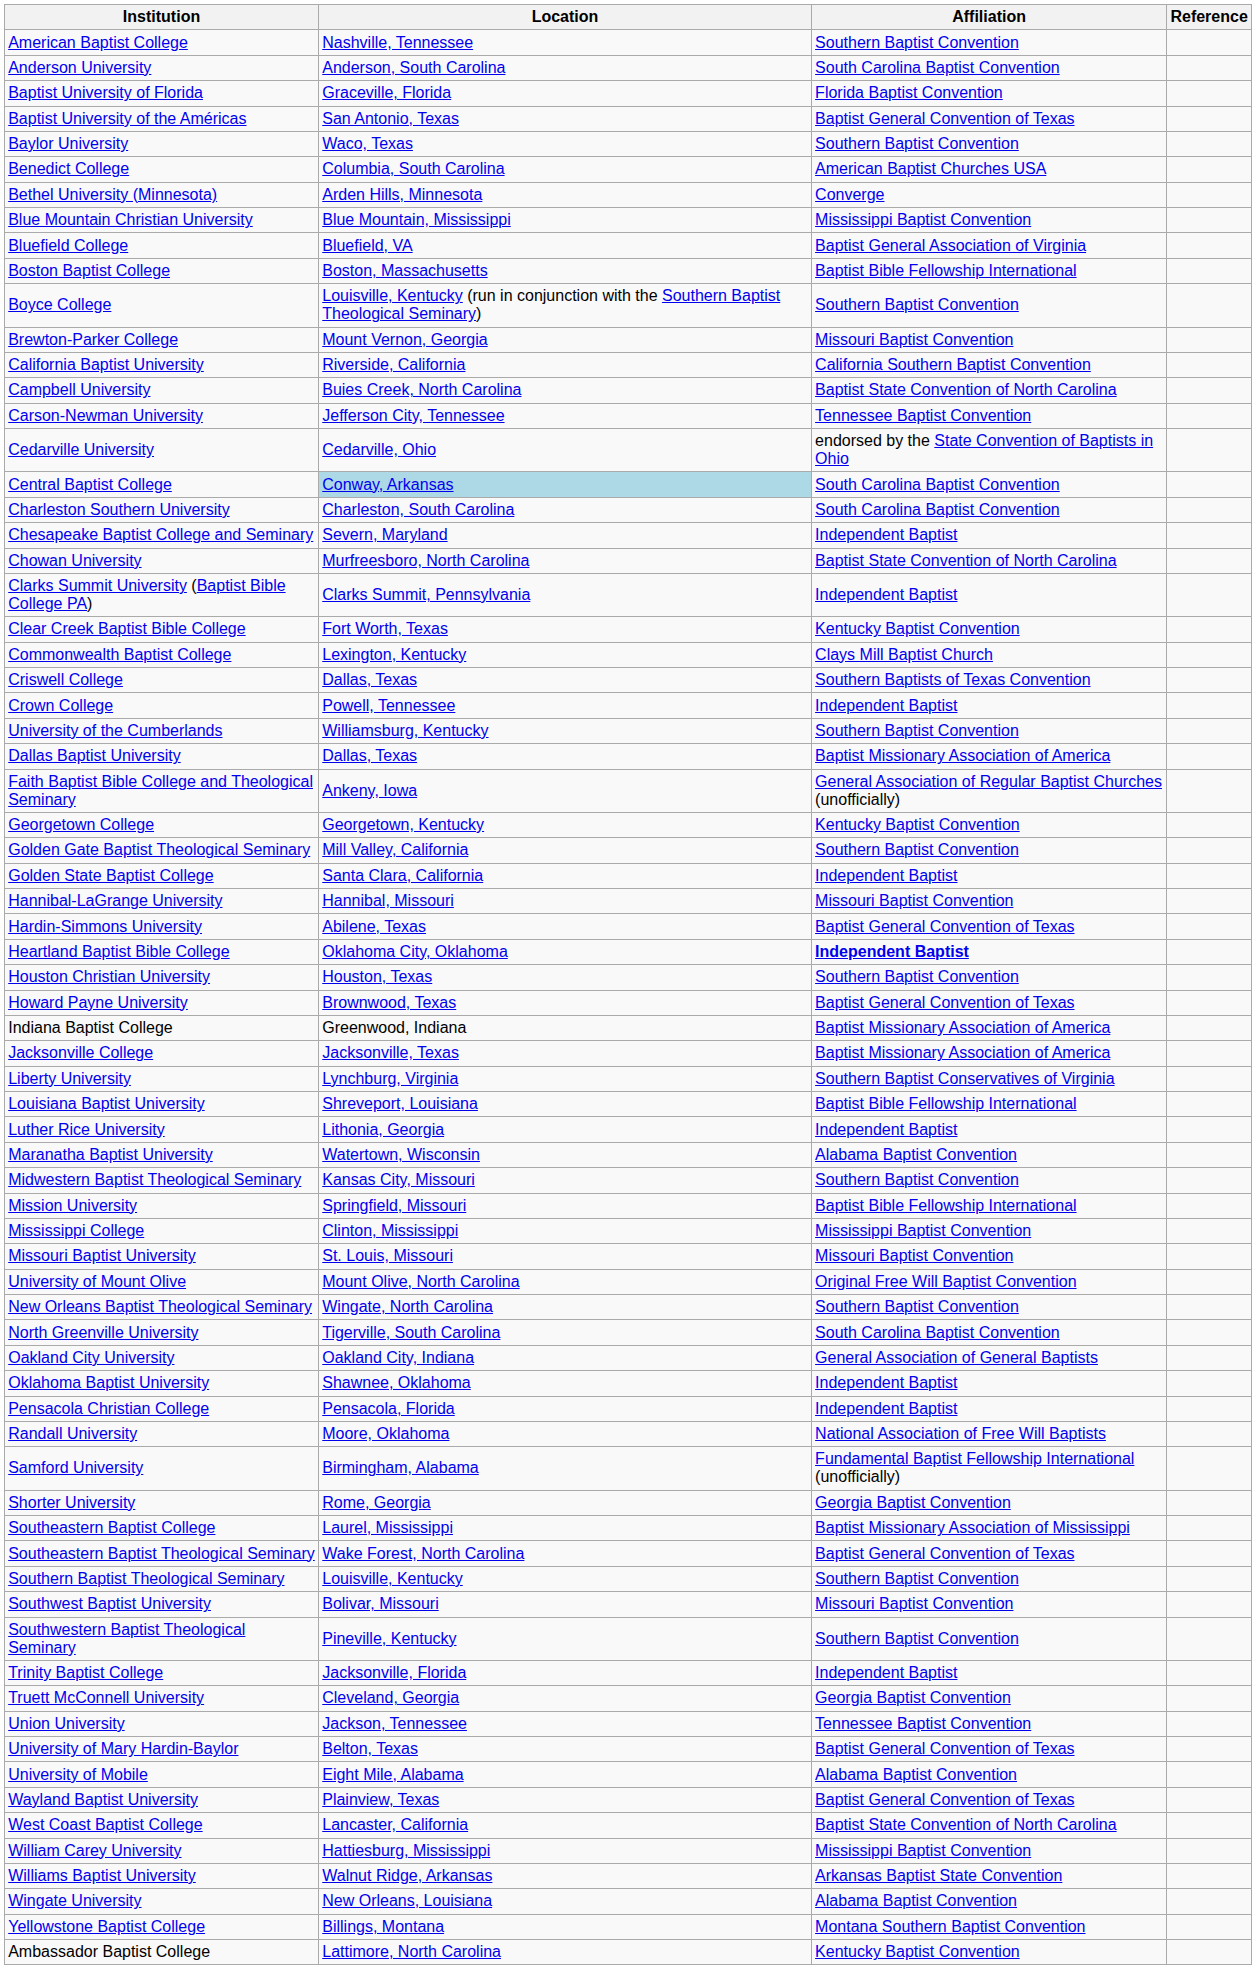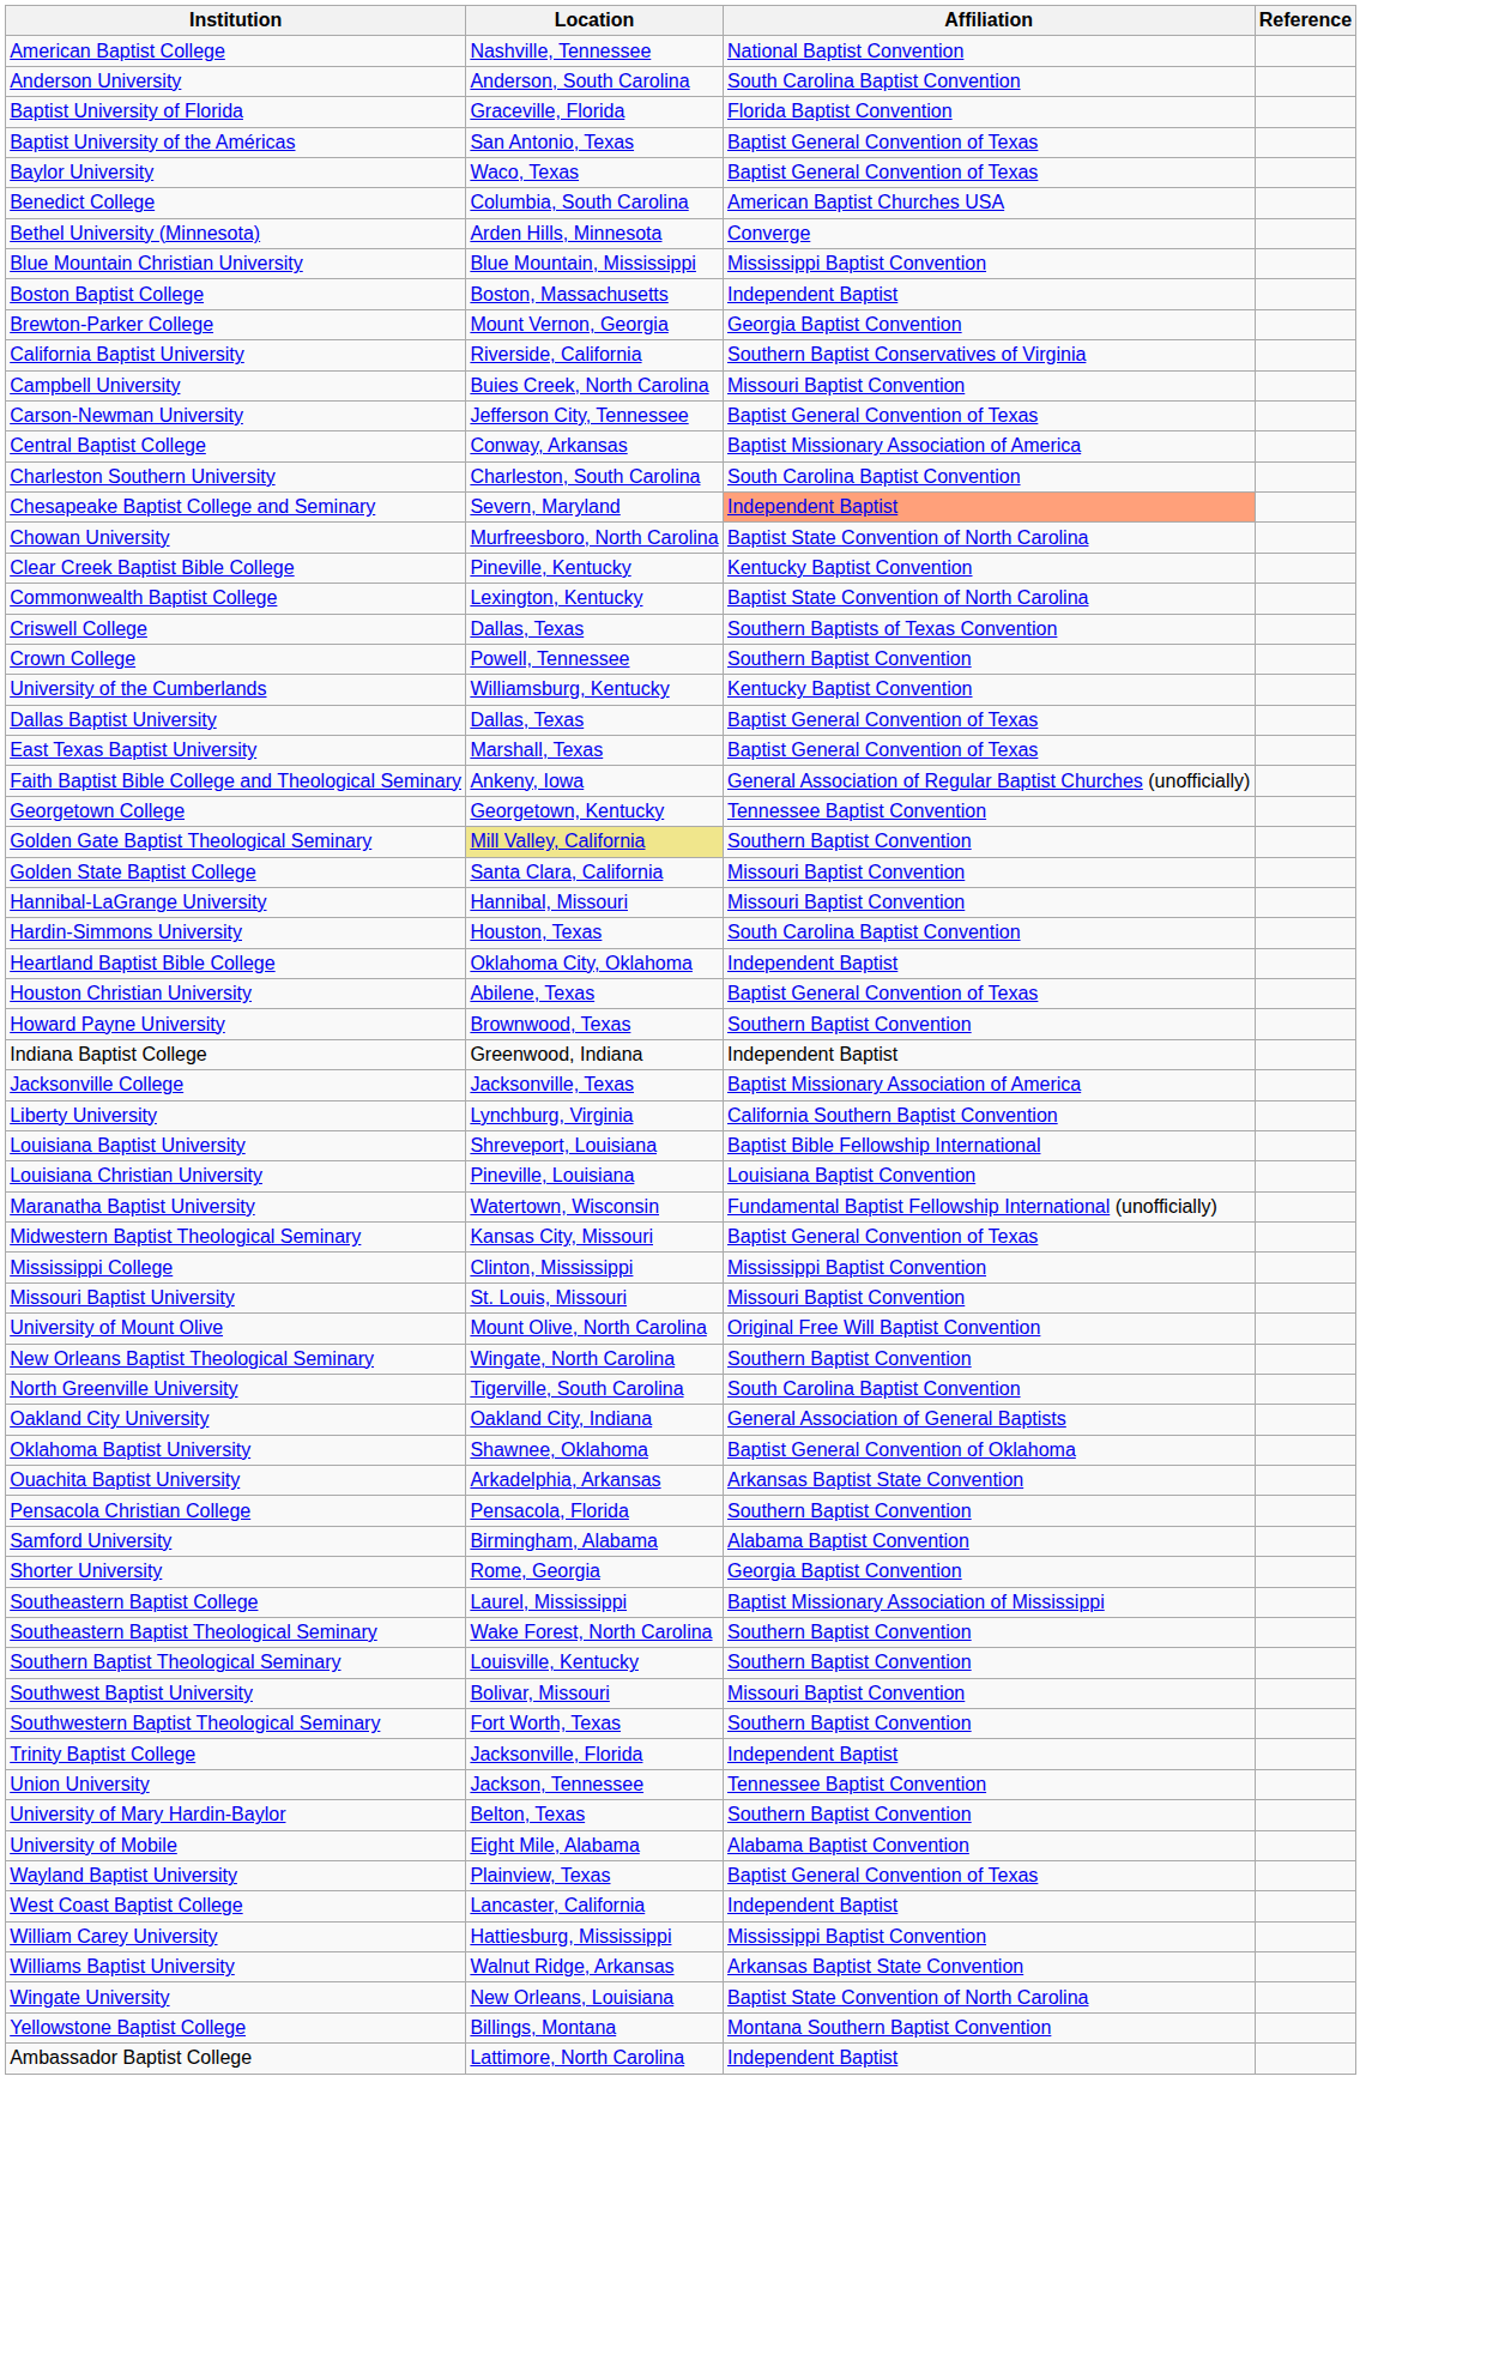American Baptist College | Affiliation: Southern Baptist Convention -> National Baptist Convention
Baylor University | Affiliation: Southern Baptist Convention -> Baptist General Convention of Texas
- row: Bluefield College | Bluefield, VA | Baptist General Association of Virginia
Boston Baptist College | Affiliation: Baptist Bible Fellowship International -> Independent Baptist
- row: Boyce College | Louisville, Kentucky (run in conjunction with the Southern Baptist Theological Seminary) | Southern Baptist Convention
Brewton-Parker College | Affiliation: Missouri Baptist Convention -> Georgia Baptist Convention
California Baptist University | Affiliation: California Southern Baptist Convention -> Southern Baptist Conservatives of Virginia
Campbell University | Affiliation: Baptist State Convention of North Carolina -> Missouri Baptist Convention
Carson-Newman University | Affiliation: Tennessee Baptist Convention -> Baptist General Convention of Texas
- row: Cedarville University | Cedarville, Ohio | endorsed by the State Convention of Baptists in Ohio
Central Baptist College | Location: lightblue background -> no background
Central Baptist College | Affiliation: South Carolina Baptist Convention -> Baptist Missionary Association of America
Chesapeake Baptist College and Seminary | Affiliation: no background -> lightsalmon background
- row: Clarks Summit University (Baptist Bible College PA) | Clarks Summit, Pennsylvania | Independent Baptist
Clear Creek Baptist Bible College | Location: Fort Worth, Texas -> Pineville, Kentucky
Commonwealth Baptist College | Affiliation: Clays Mill Baptist Church -> Baptist State Convention of North Carolina
Crown College | Affiliation: Independent Baptist -> Southern Baptist Convention
University of the Cumberlands | Affiliation: Southern Baptist Convention -> Kentucky Baptist Convention
Dallas Baptist University | Affiliation: Baptist Missionary Association of America -> Baptist General Convention of Texas
+ row: East Texas Baptist University | Marshall, Texas | Baptist General Convention of Texas
Georgetown College | Affiliation: Kentucky Baptist Convention -> Tennessee Baptist Convention
Golden Gate Baptist Theological Seminary | Location: no background -> khaki background
Golden State Baptist College | Affiliation: Independent Baptist -> Missouri Baptist Convention
Hardin-Simmons University | Location: Abilene, Texas -> Houston, Texas
Hardin-Simmons University | Affiliation: Baptist General Convention of Texas -> South Carolina Baptist Convention
Heartland Baptist Bible College | Affiliation: bold -> normal
Houston Christian University | Location: Houston, Texas -> Abilene, Texas
Houston Christian University | Affiliation: Southern Baptist Convention -> Baptist General Convention of Texas
Howard Payne University | Affiliation: Baptist General Convention of Texas -> Southern Baptist Convention
Indiana Baptist College | Affiliation: Baptist Missionary Association of America -> Independent Baptist
Liberty University | Affiliation: Southern Baptist Conservatives of Virginia -> California Southern Baptist Convention
+ row: Louisiana Christian University | Pineville, Louisiana | Louisiana Baptist Convention
- row: Luther Rice University | Lithonia, Georgia | Independent Baptist
Maranatha Baptist University | Affiliation: Alabama Baptist Convention -> Fundamental Baptist Fellowship International (unofficially)
Midwestern Baptist Theological Seminary | Affiliation: Southern Baptist Convention -> Baptist General Convention of Texas
- row: Mission University | Springfield, Missouri | Baptist Bible Fellowship International
Oklahoma Baptist University | Affiliation: Independent Baptist -> Baptist General Convention of Oklahoma
+ row: Ouachita Baptist University | Arkadelphia, Arkansas | Arkansas Baptist State Convention
Pensacola Christian College | Affiliation: Independent Baptist -> Southern Baptist Convention
- row: Randall University | Moore, Oklahoma | National Association of Free Will Baptists
Samford University | Affiliation: Fundamental Baptist Fellowship International (unofficially) -> Alabama Baptist Convention
Southeastern Baptist Theological Seminary | Affiliation: Baptist General Convention of Texas -> Southern Baptist Convention
Southwestern Baptist Theological Seminary | Location: Pineville, Kentucky -> Fort Worth, Texas
- row: Truett McConnell University | Cleveland, Georgia | Georgia Baptist Convention
University of Mary Hardin-Baylor | Affiliation: Baptist General Convention of Texas -> Southern Baptist Convention
West Coast Baptist College | Affiliation: Baptist State Convention of North Carolina -> Independent Baptist
Wingate University | Affiliation: Alabama Baptist Convention -> Baptist State Convention of North Carolina
Ambassador Baptist College | Affiliation: Kentucky Baptist Convention -> Independent Baptist
